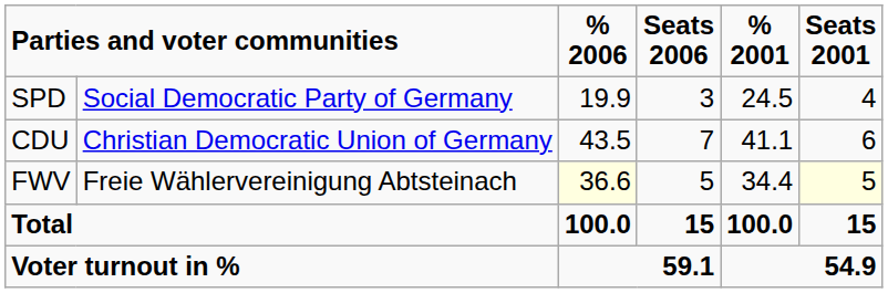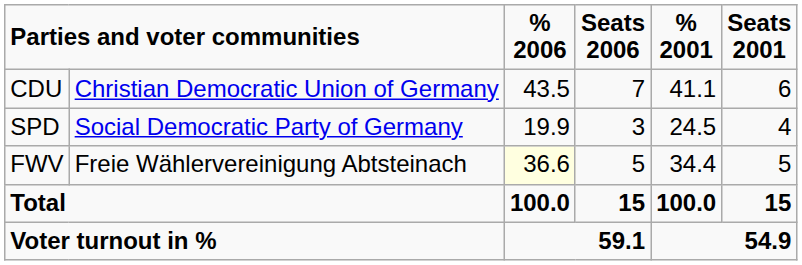rows swapped: CDU <-> SPD
FWV | Seats 2001: lightyellow background -> no background
